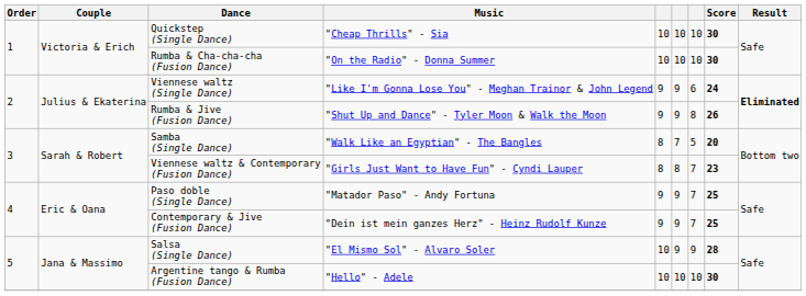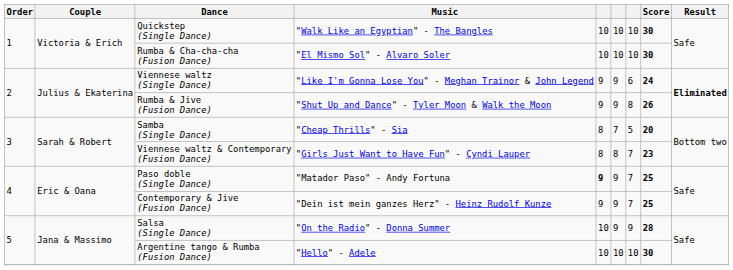Quickstep (Single Dance) | Music: "Cheap Thrills" - Sia -> "Walk Like an Egyptian" - The Bangles
Rumba & Cha-cha-cha (Fusion Dance) | Music: "On the Radio" - Donna Summer -> "El Mismo Sol" - Alvaro Soler
Samba (Single Dance) | Music: "Walk Like an Egyptian" - The Bangles -> "Cheap Thrills" - Sia
Paso doble (Single Dance) | column 5: normal -> bold
Salsa (Single Dance) | Music: "El Mismo Sol" - Alvaro Soler -> "On the Radio" - Donna Summer
